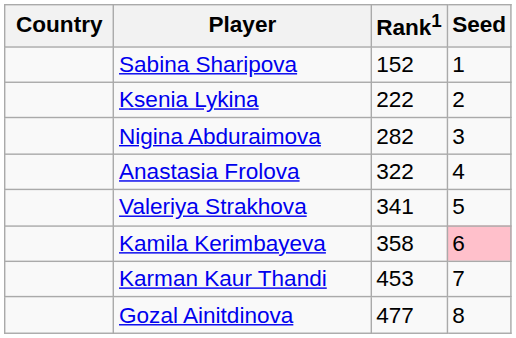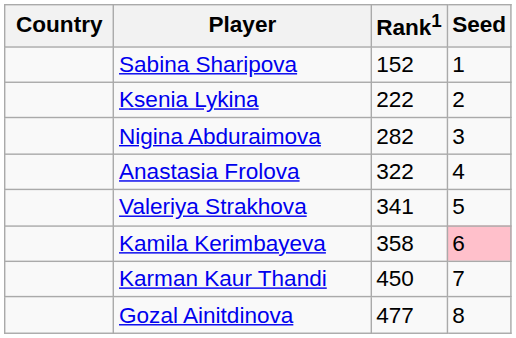Karman Kaur Thandi | Rank1: 453 -> 450
